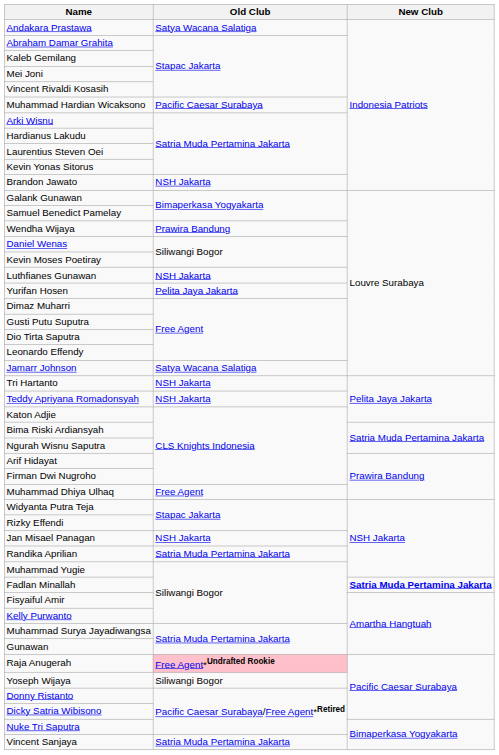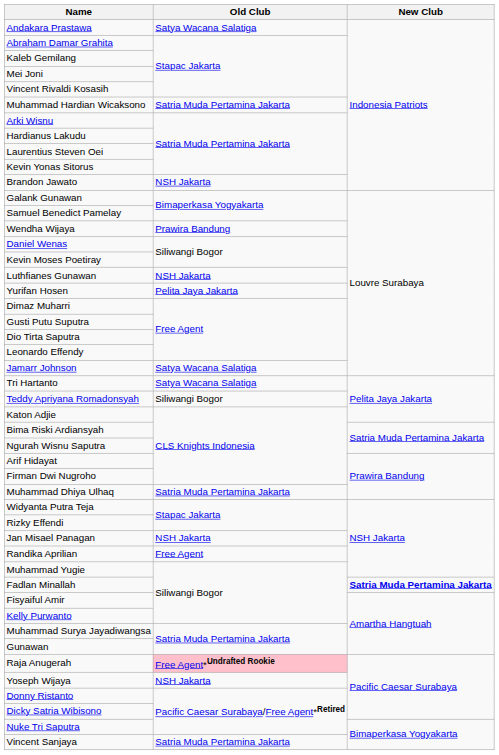Muhammad Hardian Wicaksono | Old Club: Pacific Caesar Surabaya -> Satria Muda Pertamina Jakarta
Tri Hartanto | Old Club: NSH Jakarta -> Satya Wacana Salatiga
Teddy Apriyana Romadonsyah | Old Club: NSH Jakarta -> Siliwangi Bogor
Muhammad Dhiya Ulhaq | Old Club: Free Agent -> Satria Muda Pertamina Jakarta
Randika Aprilian | Old Club: Satria Muda Pertamina Jakarta -> Free Agent
Yoseph Wijaya | Old Club: Siliwangi Bogor -> NSH Jakarta
